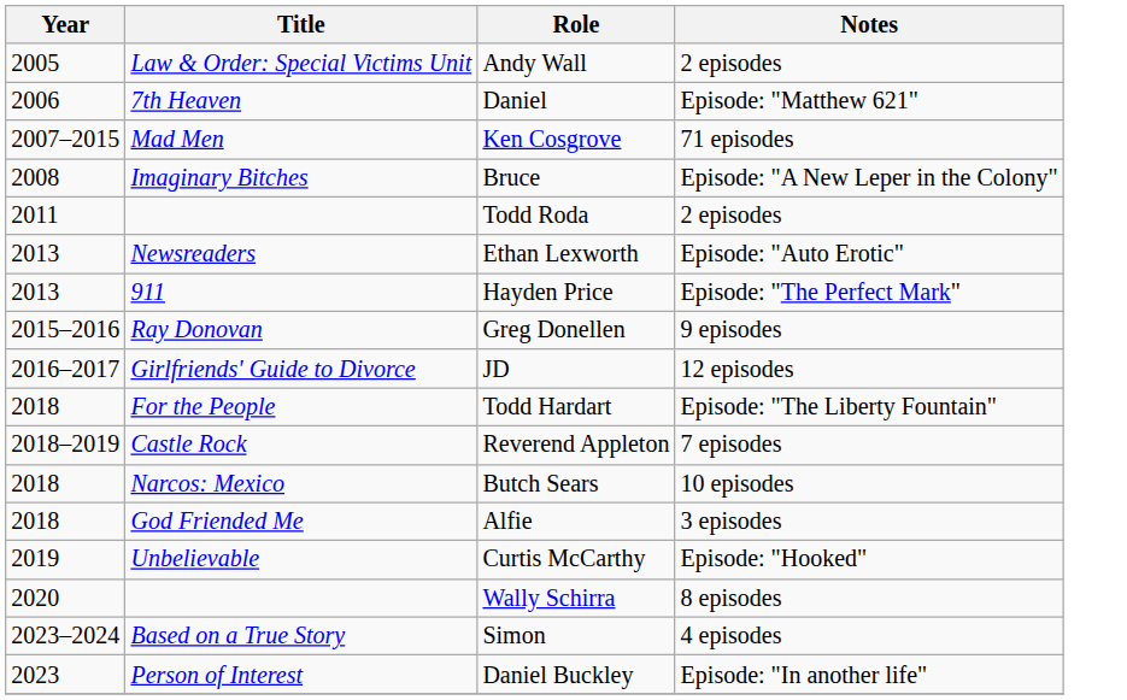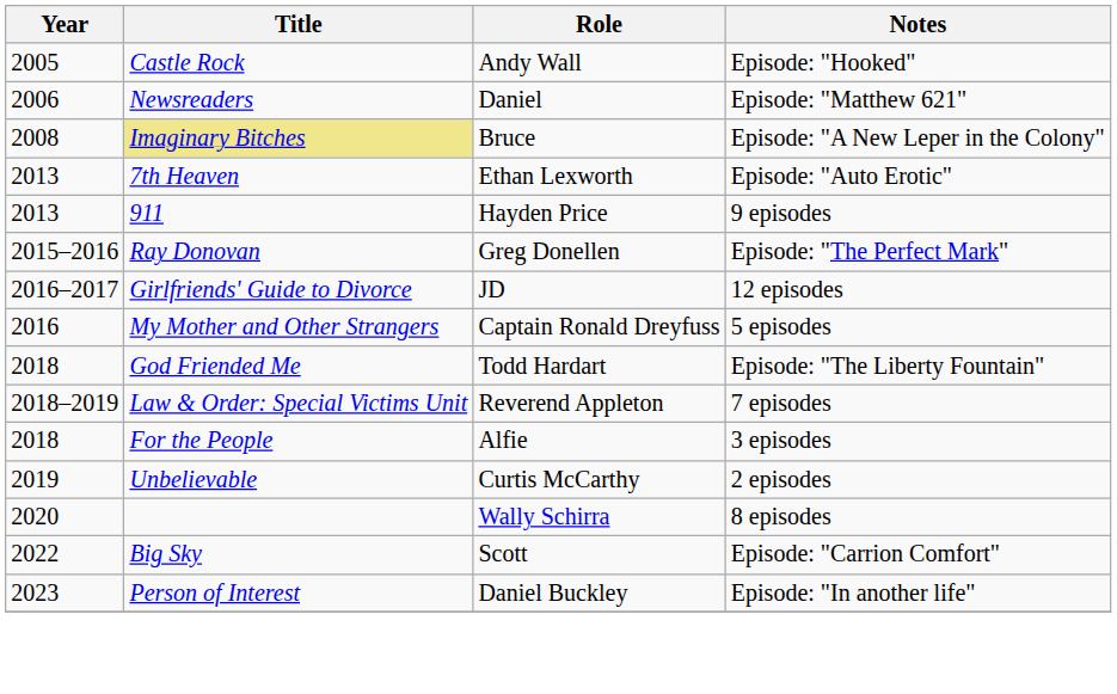Andy Wall | Title: Law & Order: Special Victims Unit -> Castle Rock
Andy Wall | Notes: 2 episodes -> Episode: "Hooked"
Daniel | Title: 7th Heaven -> Newsreaders
- row: 2007–2015 | Mad Men | Ken Cosgrove | 71 episodes
Bruce | Title: no background -> khaki background
- row: 2011 | Todd Roda | 2 episodes
Ethan Lexworth | Title: Newsreaders -> 7th Heaven
Hayden Price | Notes: Episode: "The Perfect Mark" -> 9 episodes
Greg Donellen | Notes: 9 episodes -> Episode: "The Perfect Mark"
+ row: 2016 | My Mother and Other Strangers | Captain Ronald Dreyfuss | 5 episodes
Todd Hardart | Title: For the People -> God Friended Me
Reverend Appleton | Title: Castle Rock -> Law & Order: Special Victims Unit
- row: 2018 | Narcos: Mexico | Butch Sears | 10 episodes
Alfie | Title: God Friended Me -> For the People
Curtis McCarthy | Notes: Episode: "Hooked" -> 2 episodes
+ row: 2022 | Big Sky | Scott | Episode: "Carrion Comfort"
- row: 2023–2024 | Based on a True Story | Simon | 4 episodes
